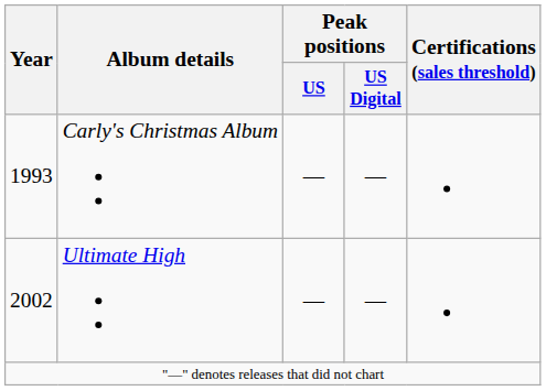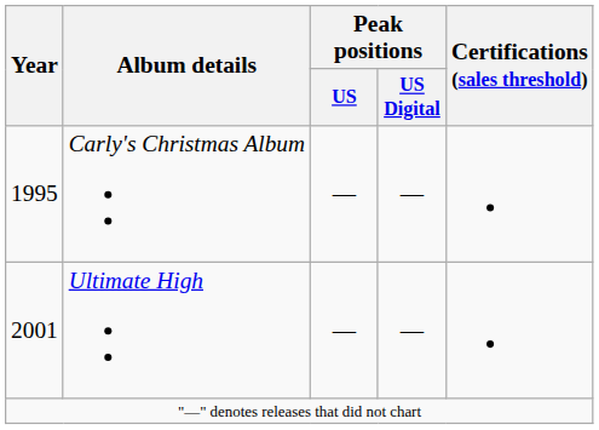Carly's Christmas Album | Year: 1993 -> 1995
Ultimate High | Year: 2002 -> 2001
